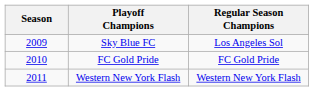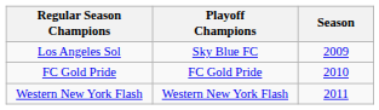columns swapped: Season <-> Regular Season Champions
